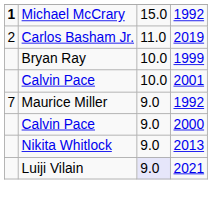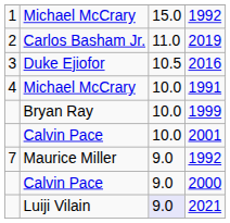Michael McCrary / 1992 | column 1: bold -> normal
+ row: 3 | Duke Ejiofor | 10.5 | 2016
+ row: 4 | Michael McCrary | 10.0 | 1991
- row: Nikita Whitlock | 9.0 | 2013
